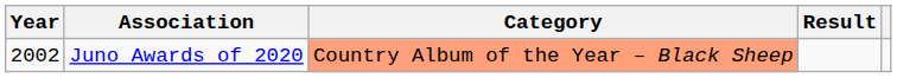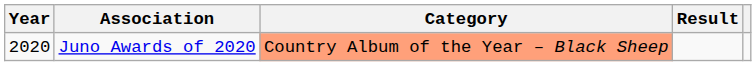Juno Awards of 2020 | Year: 2002 -> 2020
